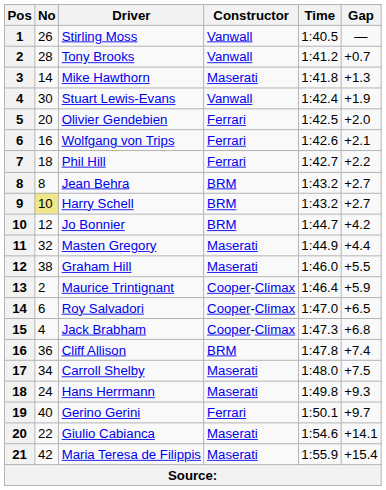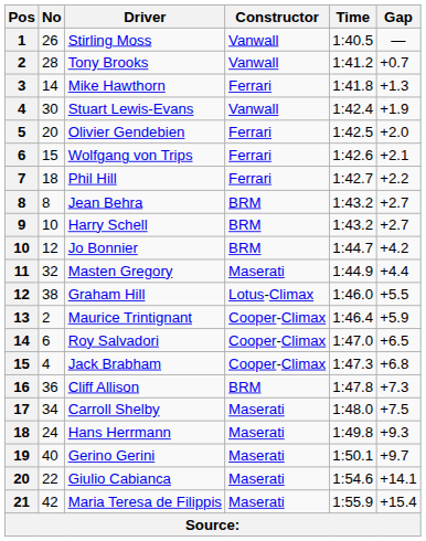Mike Hawthorn | Constructor: Maserati -> Ferrari
Wolfgang von Trips | No: 16 -> 15
Harry Schell | No: khaki background -> no background
Graham Hill | Constructor: Maserati -> Lotus-Climax
Cliff Allison | Gap: +7.4 -> +7.3
Gerino Gerini | Constructor: Ferrari -> Maserati
